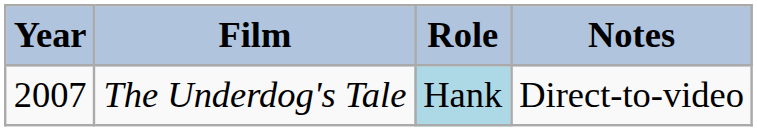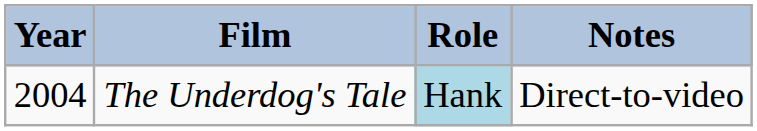The Underdog's Tale | Year: 2007 -> 2004
